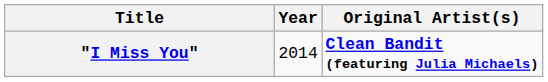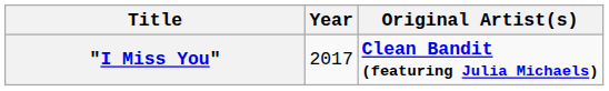"I Miss You" | Year: 2014 -> 2017
